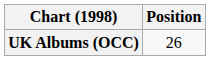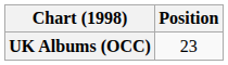UK Albums (OCC) | Position: 26 -> 23
